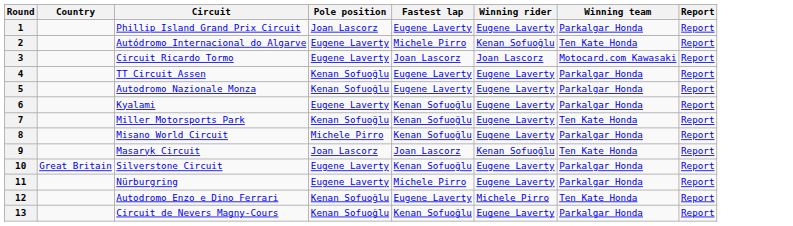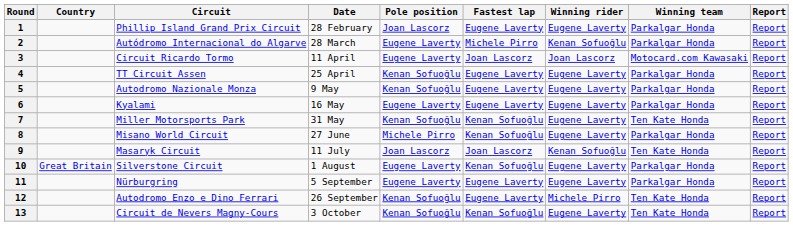+ column: Date | 28 February | 28 March | 11 April | 25 April | 9 May | 16 May | 31 May | 27 June | 11 July | 1 August | 5 September | 26 September | 3 October
2 | Winning team: Ten Kate Honda -> Parkalgar Honda
6 | Fastest lap: Kenan Sofuoğlu -> Eugene Laverty
11 | Fastest lap: Michele Pirro -> Eugene Laverty
13 | Winning team: Parkalgar Honda -> Ten Kate Honda
